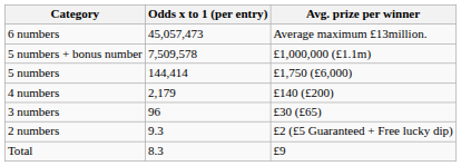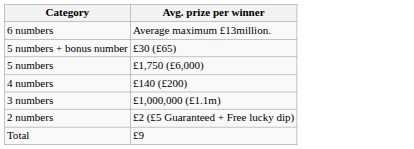- column: Odds x to 1 (per entry) | 45,057,473 | 7,509,578 | 144,414 | 2,179 | 96 | 9.3 | 8.3
5 numbers + bonus number | Avg. prize per winner: £1,000,000 (£1.1m) -> £30 (£65)
3 numbers | Avg. prize per winner: £30 (£65) -> £1,000,000 (£1.1m)
